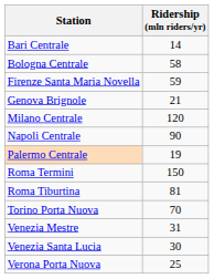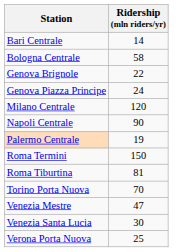- row: Firenze Santa Maria Novella | 59
Genova Brignole | Ridership (mln riders/yr): 21 -> 22
+ row: Genova Piazza Principe | 24
Venezia Mestre | Ridership (mln riders/yr): 31 -> 47
